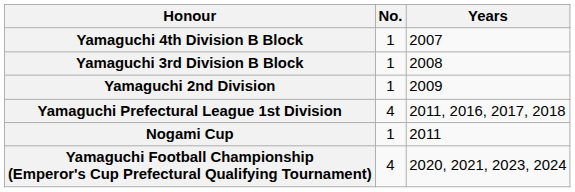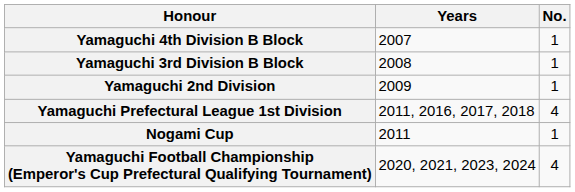columns swapped: No. <-> Years
